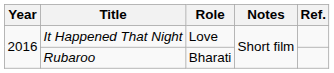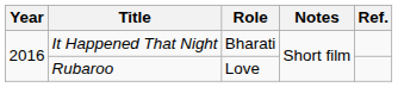It Happened That Night | Role: Love -> Bharati
Rubaroo | Role: Bharati -> Love
